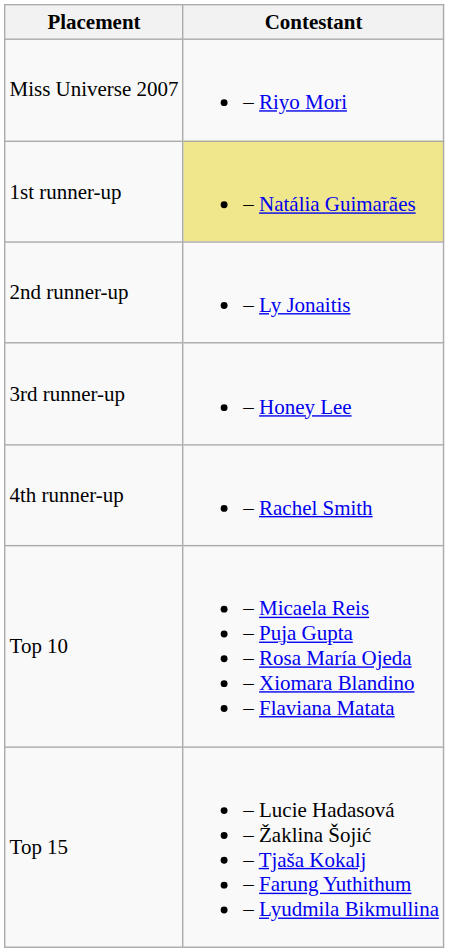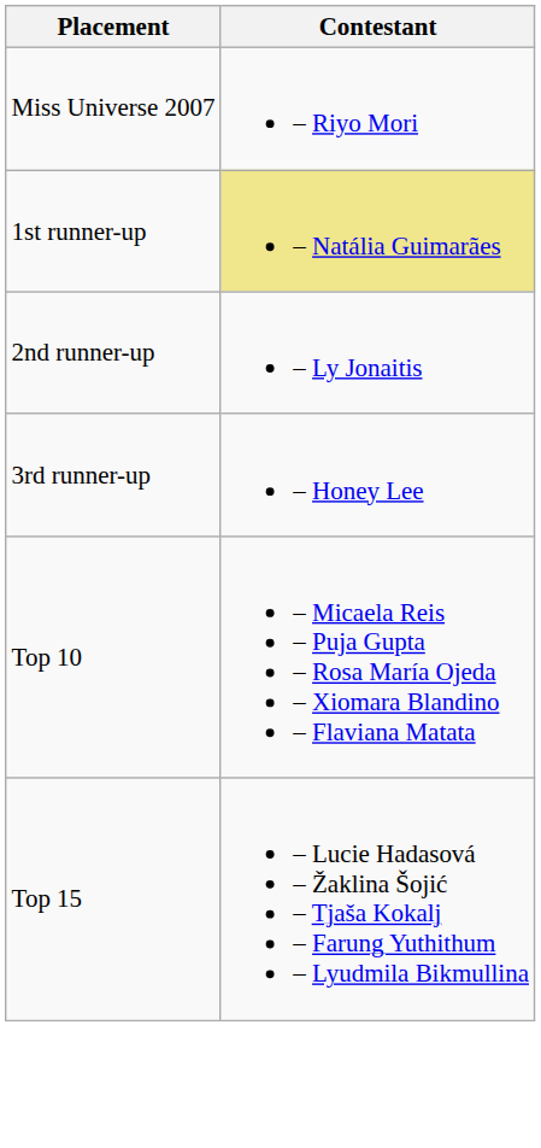- row: 4th runner-up | – Rachel Smith
